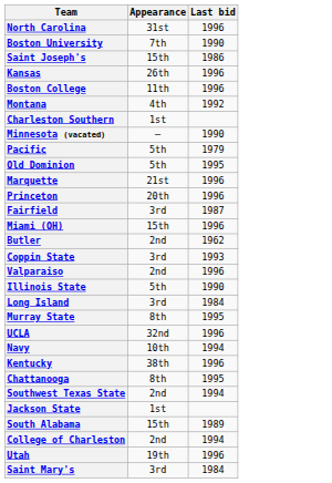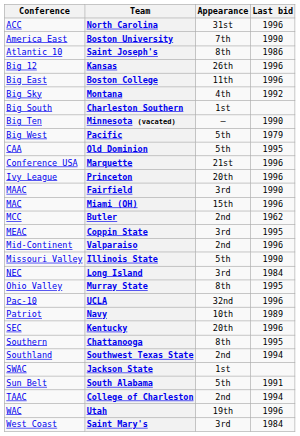+ column: Conference | ACC | America East | Atlantic 10 | Big 12 | Big East | Big Sky | Big South | Big Ten | Big West | CAA | Conference USA | Ivy League | MAAC | MAC | MCC | MEAC | Mid-Continent | Missouri Valley | NEC | Ohio Valley | Pac-10 | Patriot | SEC | Southern | Southland | SWAC | Sun Belt | TAAC | WAC | West Coast
Saint Joseph's | Appearance: 15th -> 8th
Fairfield | Last bid: 1987 -> 1990
Coppin State | Last bid: 1993 -> 1995
Navy | Last bid: 1994 -> 1989
Kentucky | Appearance: 38th -> 20th
South Alabama | Appearance: 15th -> 5th
South Alabama | Last bid: 1989 -> 1991
